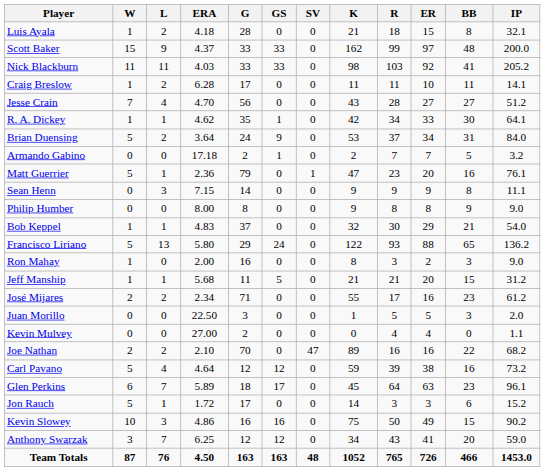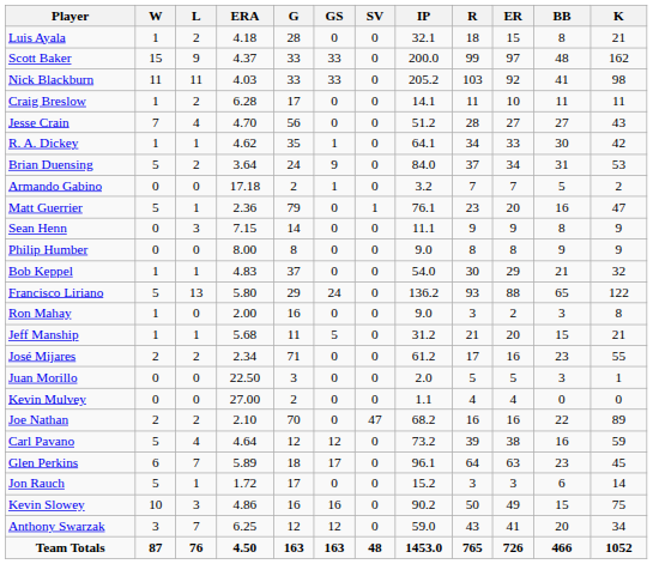columns swapped: IP <-> K
